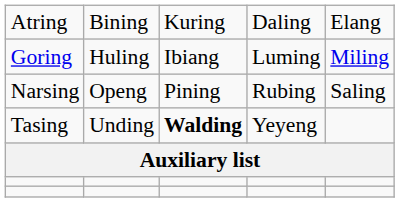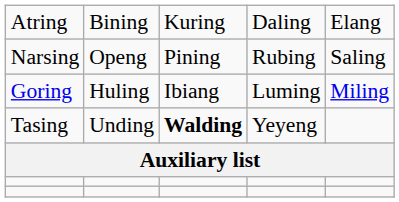rows swapped: Goring <-> Narsing
